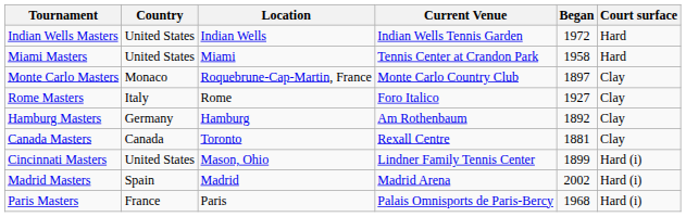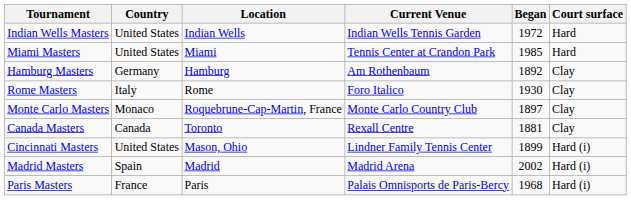Miami Masters | Began: 1958 -> 1985
rows swapped: Monte Carlo Masters <-> Hamburg Masters
Rome Masters | Began: 1927 -> 1930
